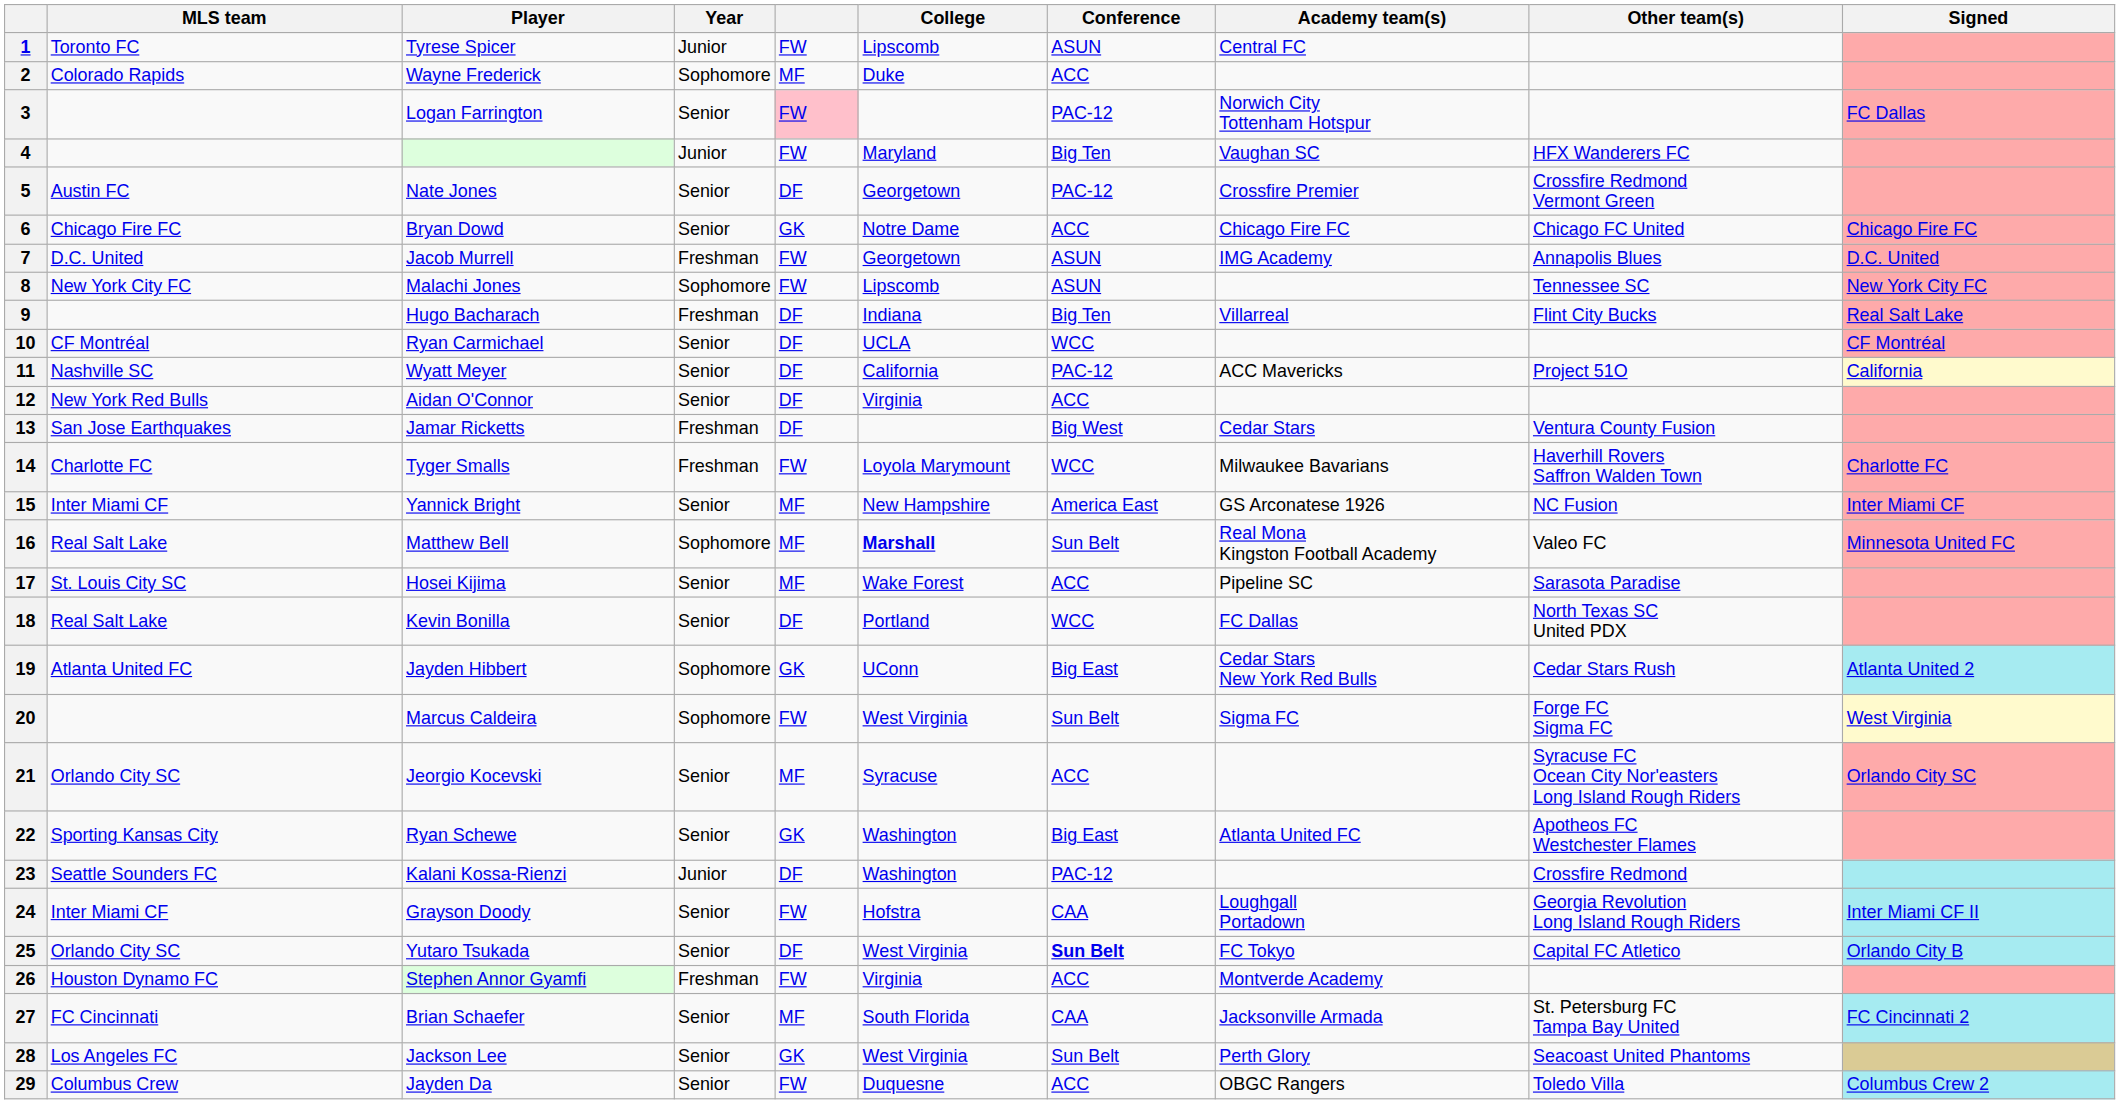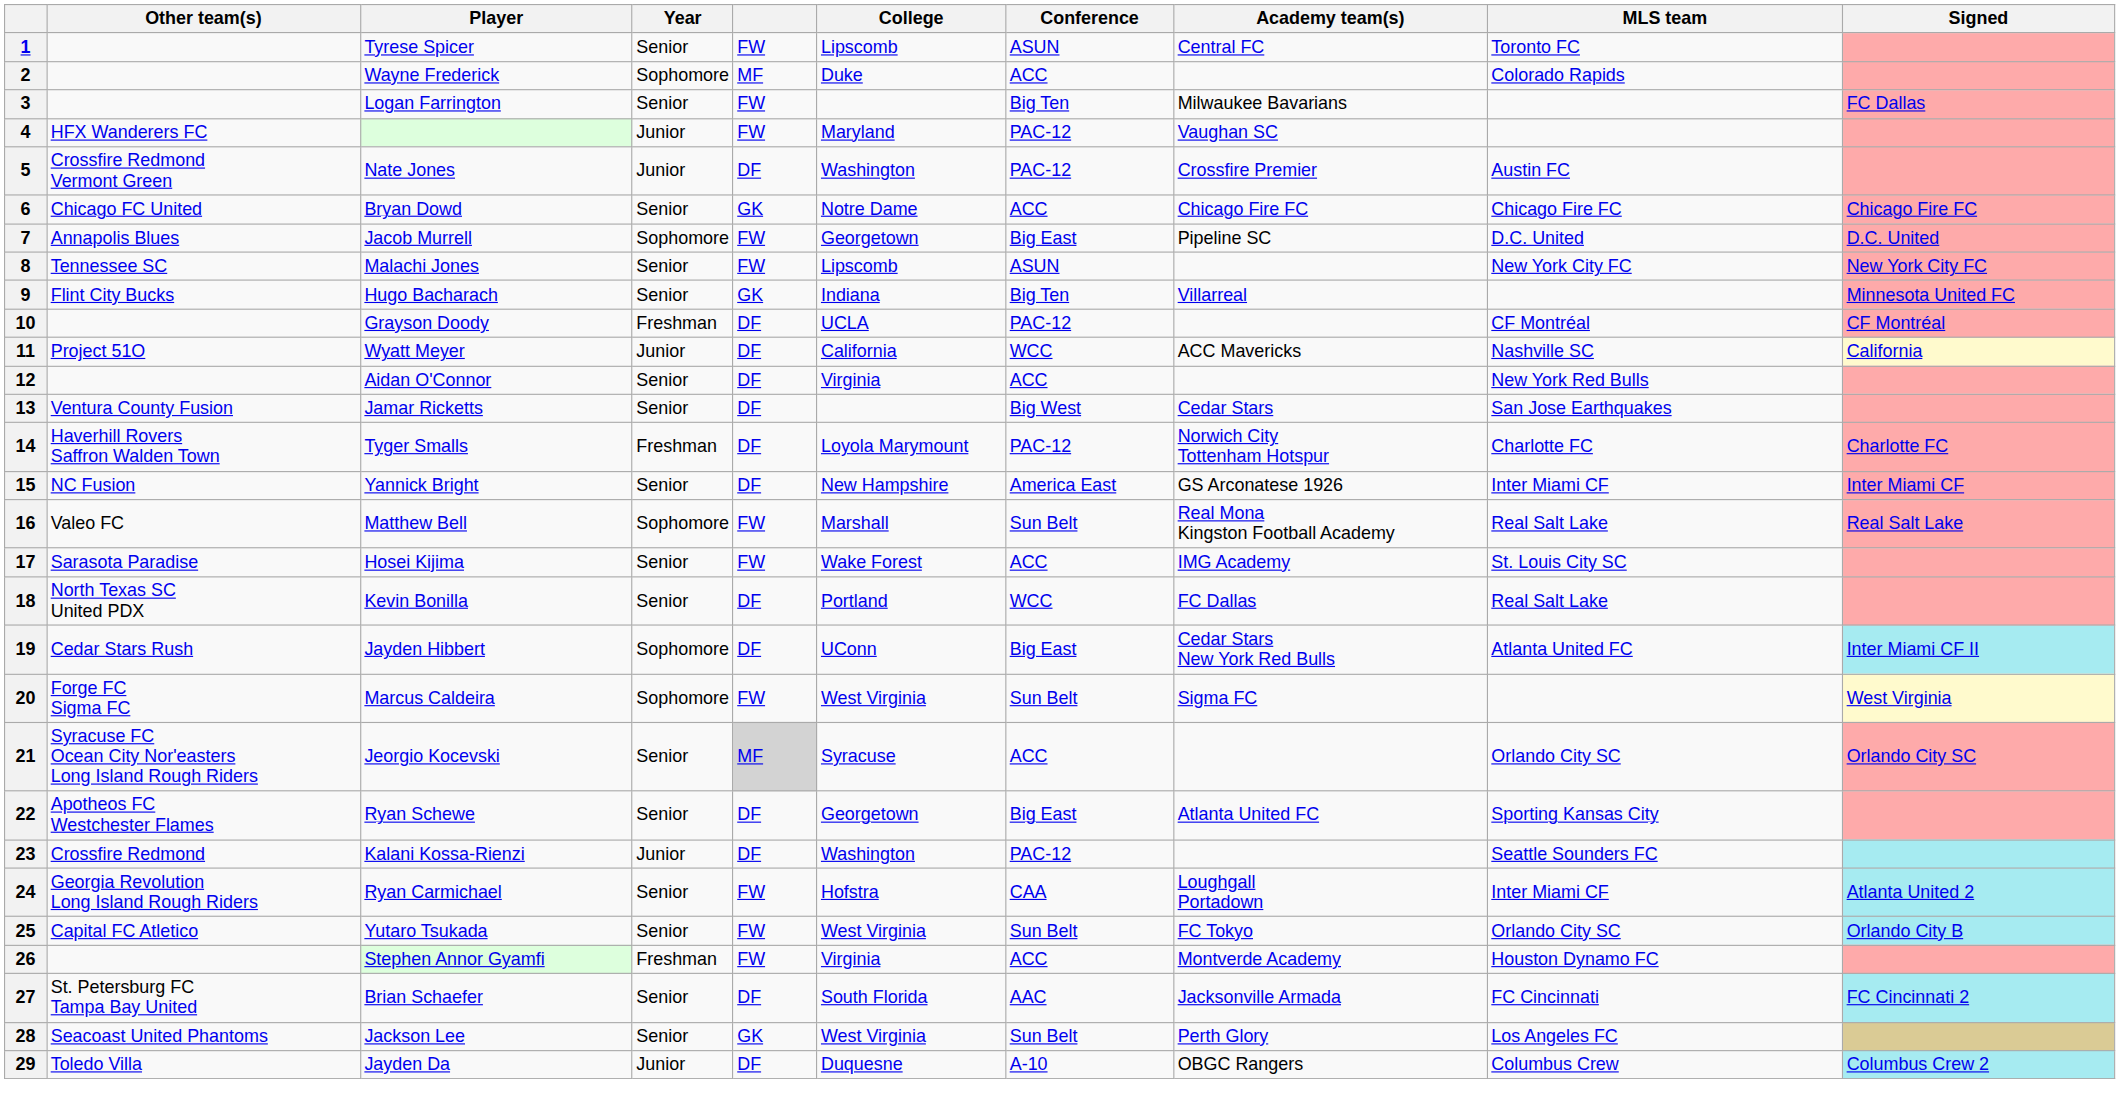columns swapped: MLS team <-> Other team(s)
1 | Year: Junior -> Senior
3 | column 5: pink background -> no background
3 | Conference: PAC-12 -> Big Ten
3 | Academy team(s): Norwich City Tottenham Hotspur -> Milwaukee Bavarians
4 | Conference: Big Ten -> PAC-12
5 | Year: Senior -> Junior
5 | College: Georgetown -> Washington
7 | Year: Freshman -> Sophomore
7 | Conference: ASUN -> Big East
7 | Academy team(s): IMG Academy -> Pipeline SC
8 | Year: Sophomore -> Senior
9 | Year: Freshman -> Senior
9 | column 5: DF -> GK
9 | Signed: Real Salt Lake -> Minnesota United FC
10 | Player: Ryan Carmichael -> Grayson Doody
10 | Year: Senior -> Freshman
10 | Conference: WCC -> PAC-12
11 | Year: Senior -> Junior
11 | Conference: PAC-12 -> WCC
13 | Year: Freshman -> Senior
14 | column 5: FW -> DF
14 | Conference: WCC -> PAC-12
14 | Academy team(s): Milwaukee Bavarians -> Norwich City Tottenham Hotspur
15 | column 5: MF -> DF
16 | column 5: MF -> FW
16 | College: bold -> normal
16 | Signed: Minnesota United FC -> Real Salt Lake
17 | column 5: MF -> FW
17 | Academy team(s): Pipeline SC -> IMG Academy
19 | column 5: GK -> DF
19 | Signed: Atlanta United 2 -> Inter Miami CF II
21 | column 5: no background -> lightgrey background
22 | column 5: GK -> DF
22 | College: Washington -> Georgetown
24 | Player: Grayson Doody -> Ryan Carmichael
24 | Signed: Inter Miami CF II -> Atlanta United 2
25 | column 5: DF -> FW
25 | Conference: bold -> normal
27 | column 5: MF -> DF
27 | Conference: CAA -> AAC
29 | Year: Senior -> Junior
29 | column 5: FW -> DF
29 | Conference: ACC -> A-10
